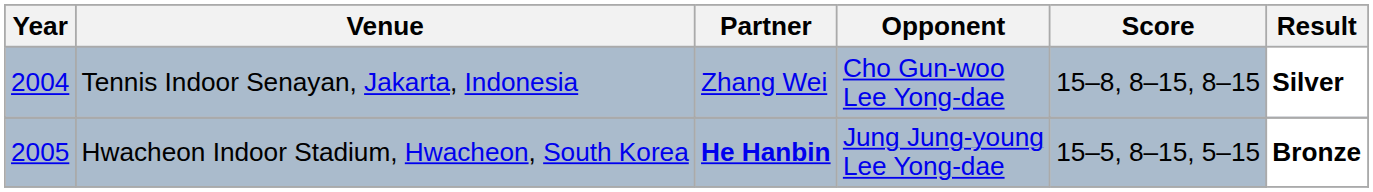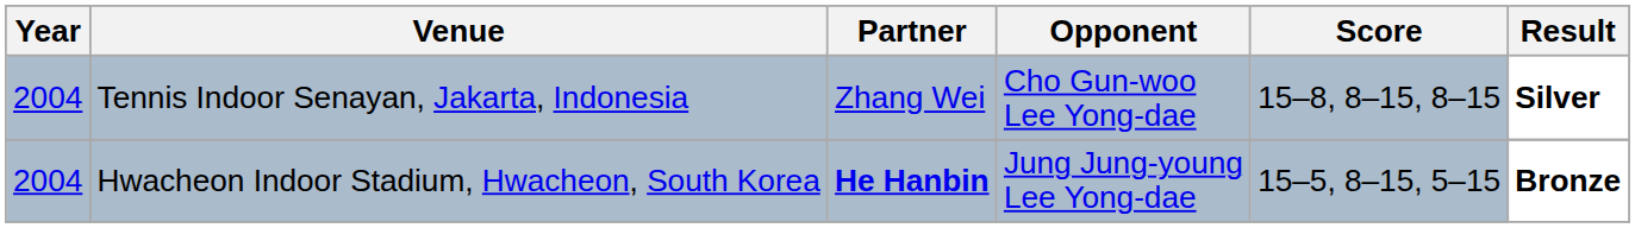Hwacheon Indoor Stadium, Hwacheon, South Korea | Year: 2005 -> 2004
